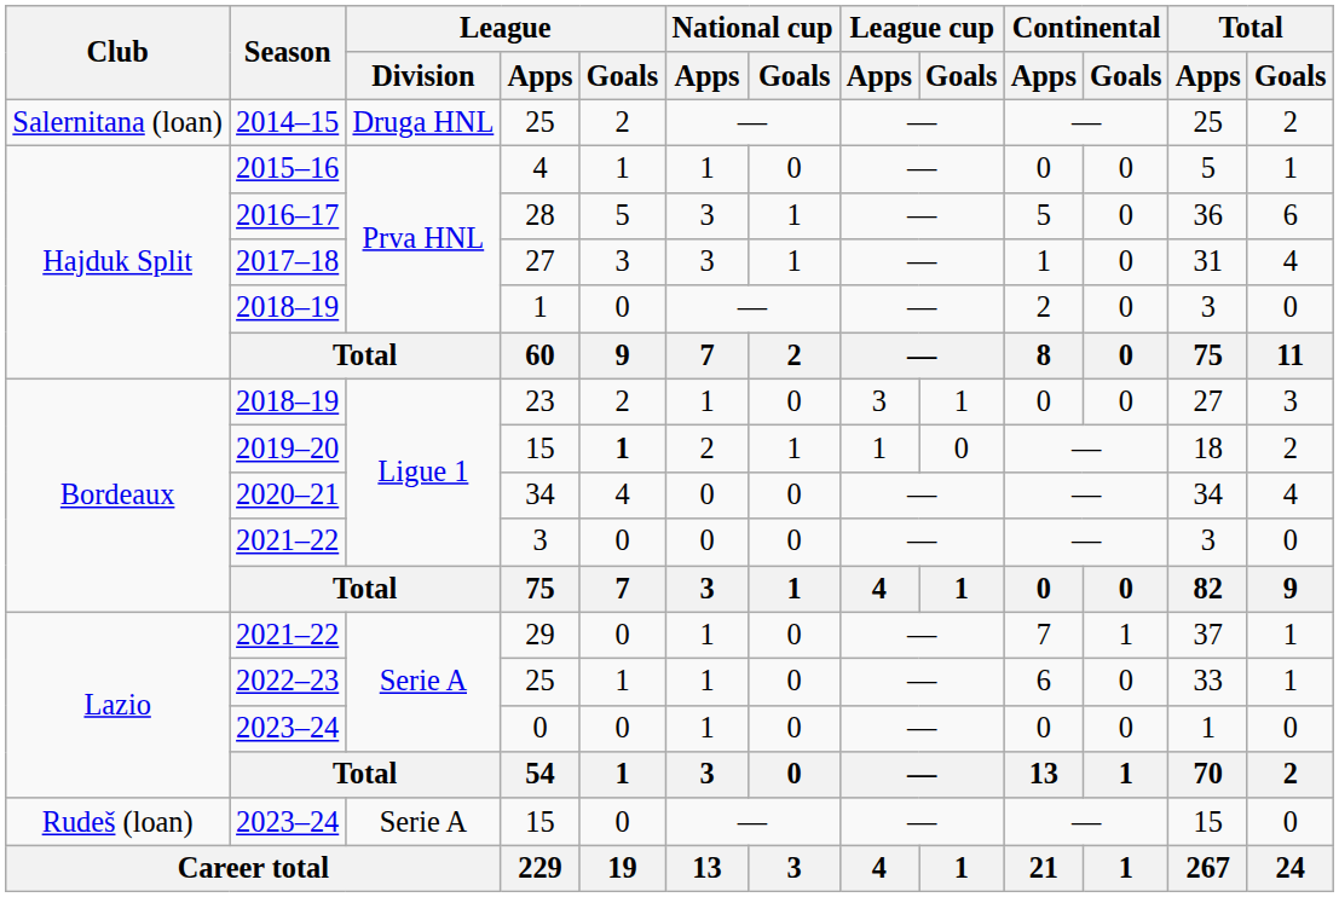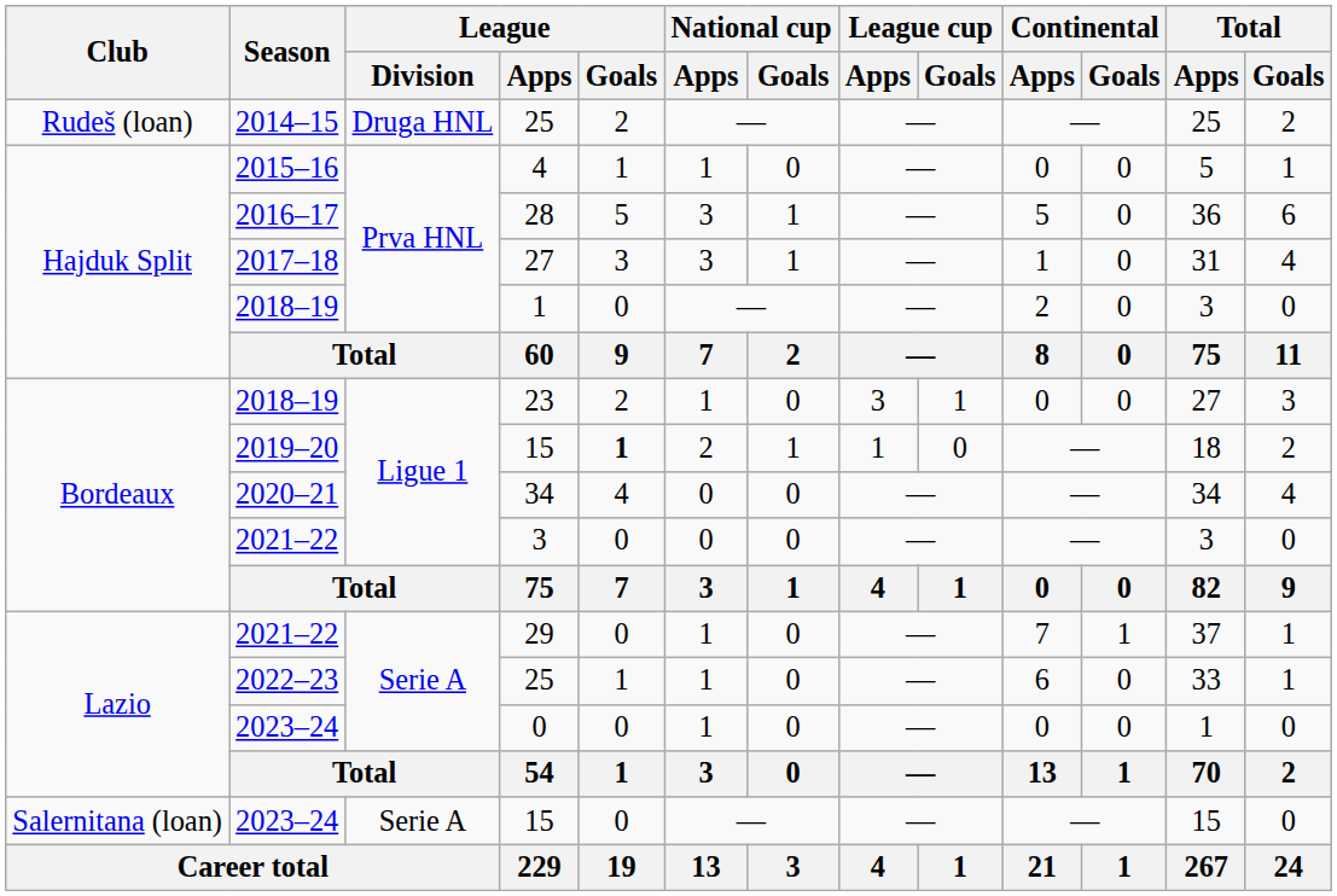2014–15 / 25 | Club: Salernitana (loan) -> Rudeš (loan)
2023–24 / 15 | Club: Rudeš (loan) -> Salernitana (loan)
